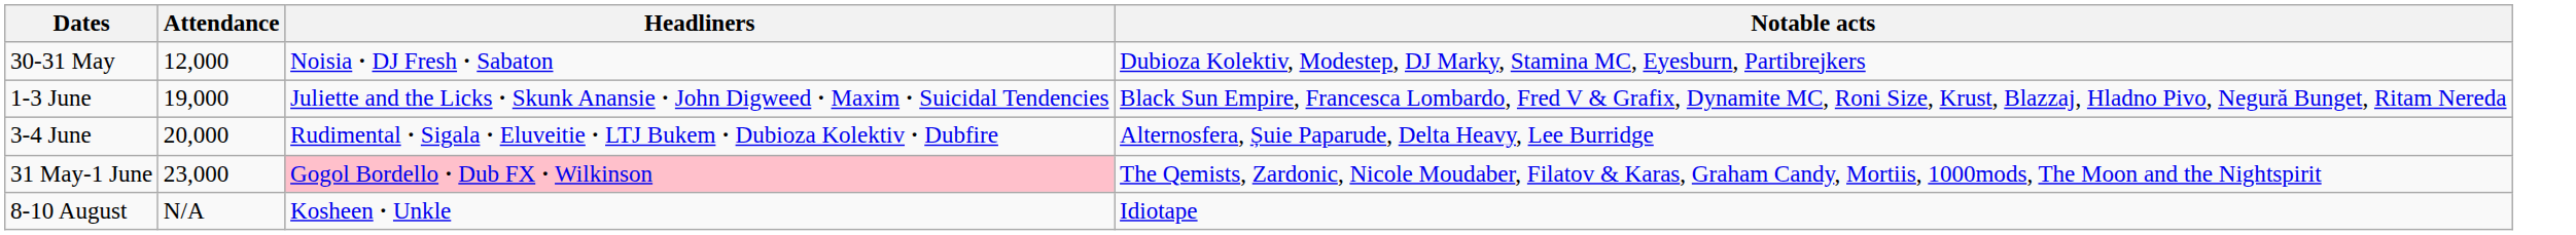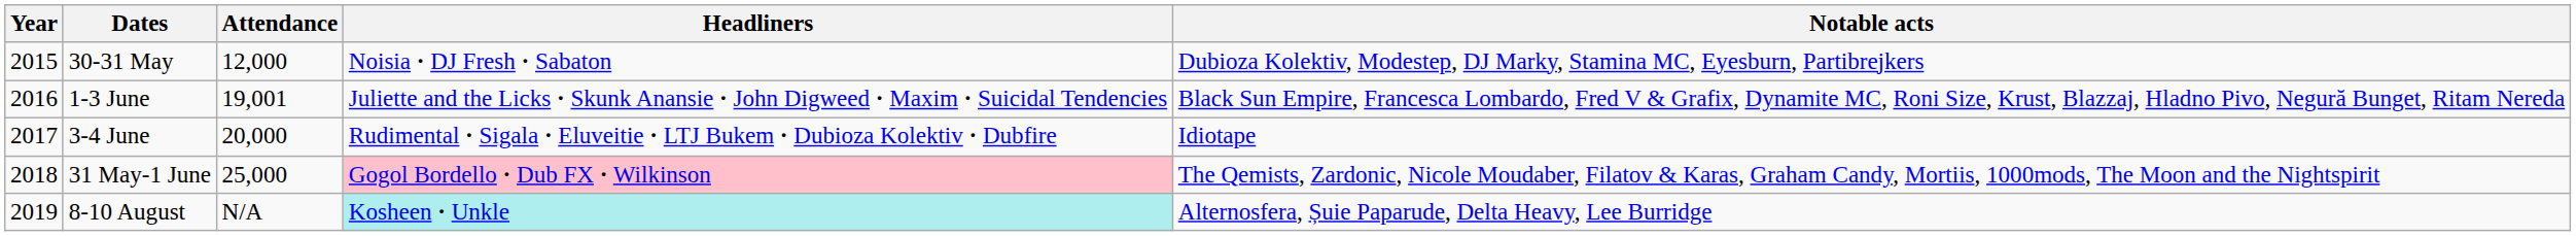+ column: Year | 2015 | 2016 | 2017 | 2018 | 2019
1-3 June | Attendance: 19,000 -> 19,001
3-4 June | Notable acts: Alternosfera, Șuie Paparude, Delta Heavy, Lee Burridge -> Idiotape
31 May-1 June | Attendance: 23,000 -> 25,000
8-10 August | Headliners: no background -> paleturquoise background
8-10 August | Notable acts: Idiotape -> Alternosfera, Șuie Paparude, Delta Heavy, Lee Burridge
